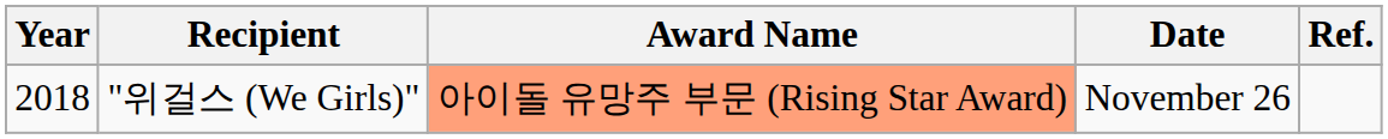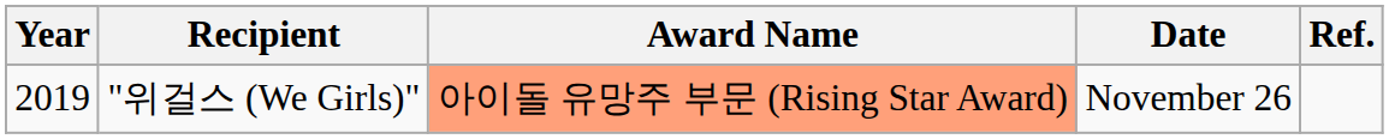"위걸스 (We Girls)" | Year: 2018 -> 2019
